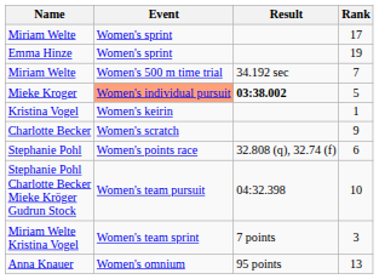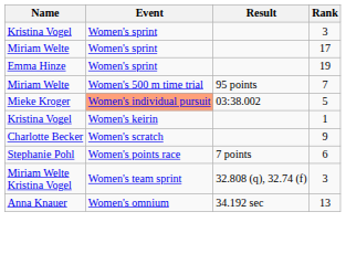+ row: Kristina Vogel | Women's sprint | 3
7 | Result: 34.192 sec -> 95 points
5 | Result: bold -> normal
6 | Result: 32.808 (q), 32.74 (f) -> 7 points
- row: Stephanie Pohl Charlotte Becker Mieke Kröger Gudrun Stock | Women's team pursuit | 04:32.398 | 10
Miriam Welte Kristina Vogel / 3 | Result: 7 points -> 32.808 (q), 32.74 (f)
13 | Result: 95 points -> 34.192 sec
